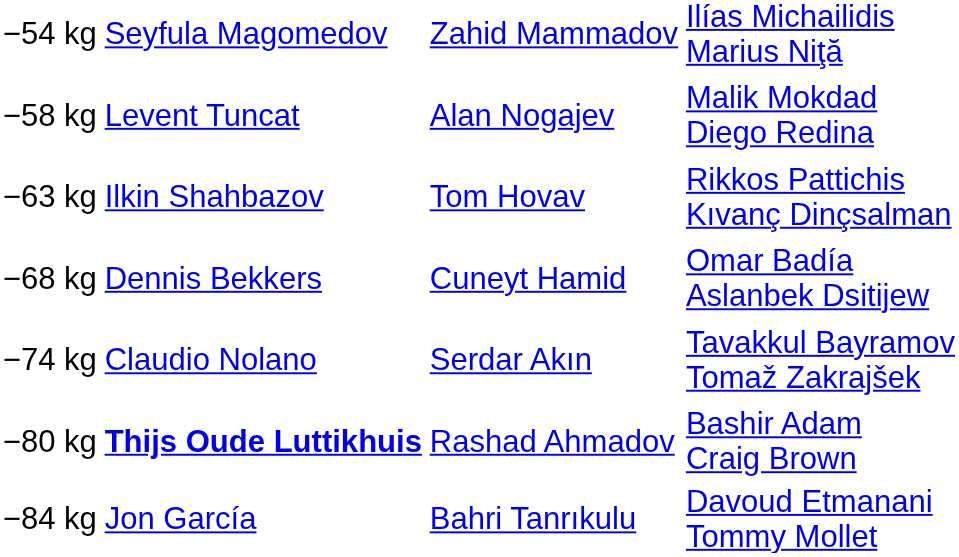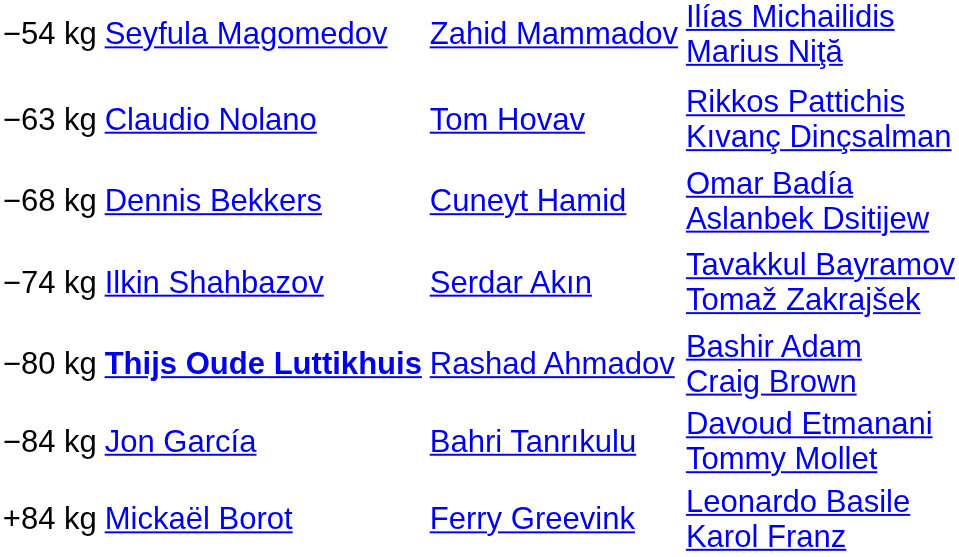- row: −58 kg | Levent Tuncat | Alan Nogajev | Malik Mokdad Diego Redina
−63 kg | column 2: Ilkin Shahbazov -> Claudio Nolano
−74 kg | column 2: Claudio Nolano -> Ilkin Shahbazov
+ row: +84 kg | Mickaël Borot | Ferry Greevink | Leonardo Basile Karol Franz
